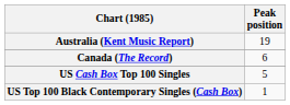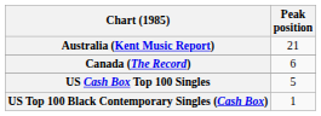Australia (Kent Music Report) | Peak position: 19 -> 21
